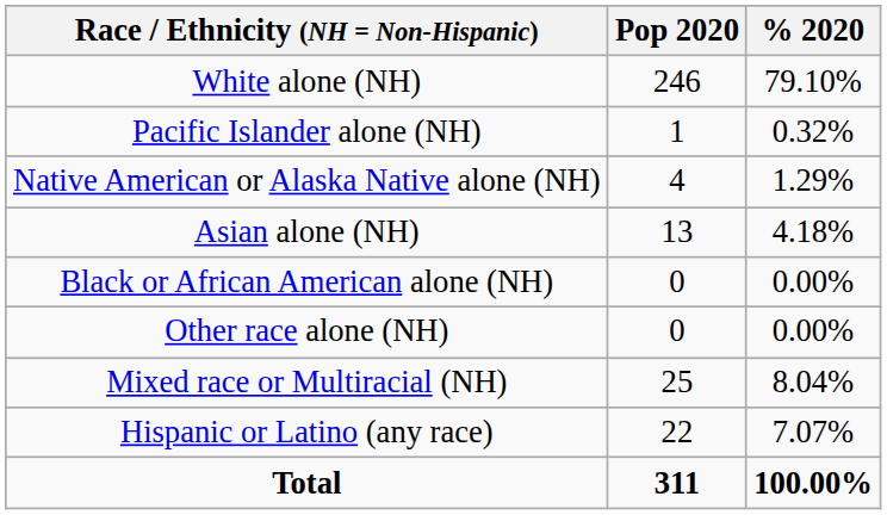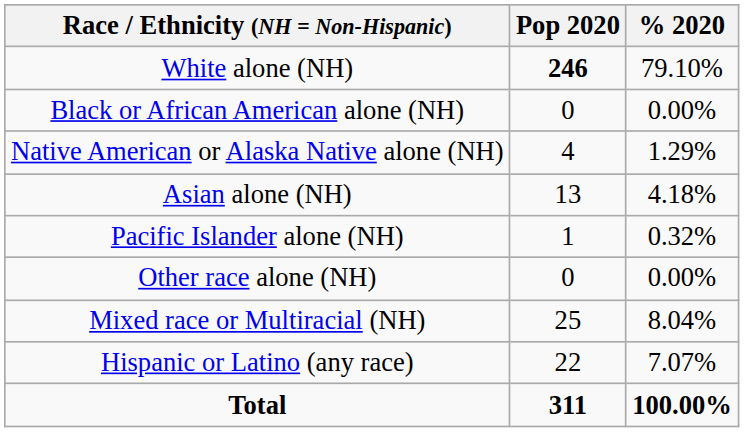White alone (NH) | Pop 2020: normal -> bold
rows swapped: Black or African American alone (NH) <-> Pacific Islander alone (NH)
